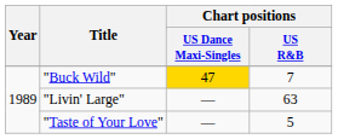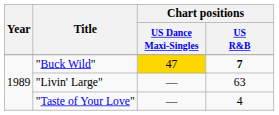"Buck Wild" | Chart positions / US R&B: normal -> bold
"Taste of Your Love" | Chart positions / US R&B: 5 -> 4
